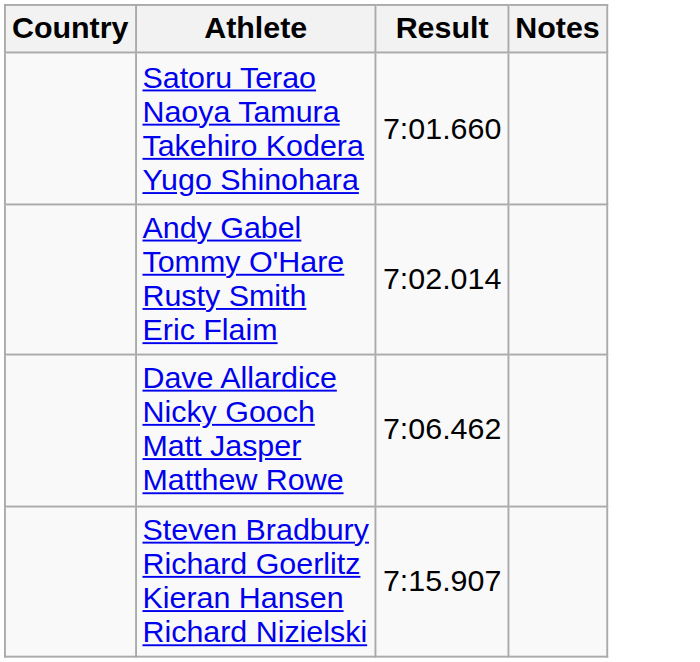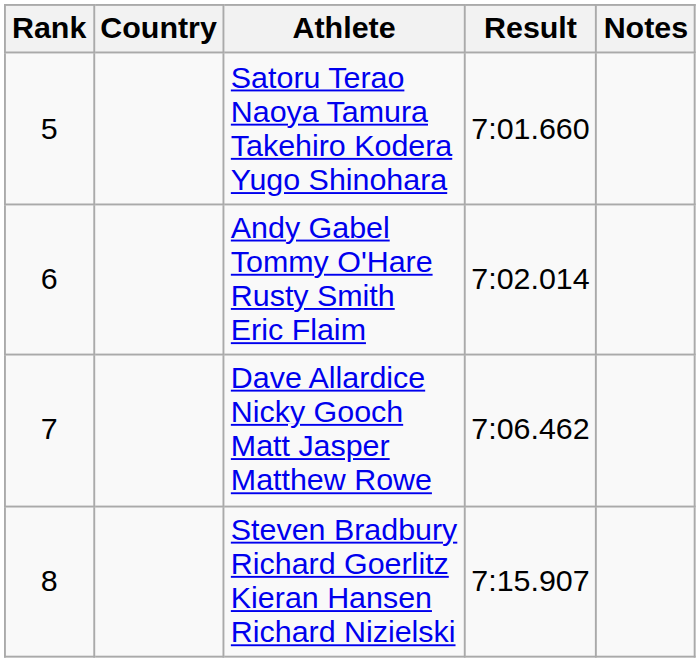+ column: Rank | 5 | 6 | 7 | 8
